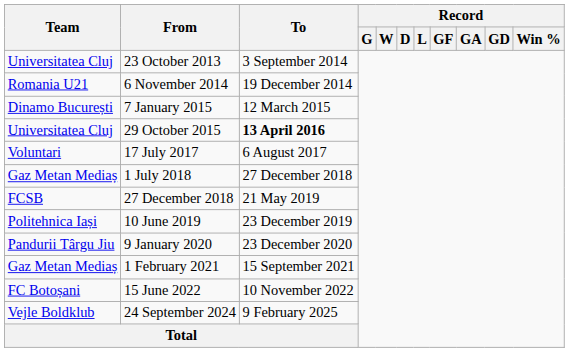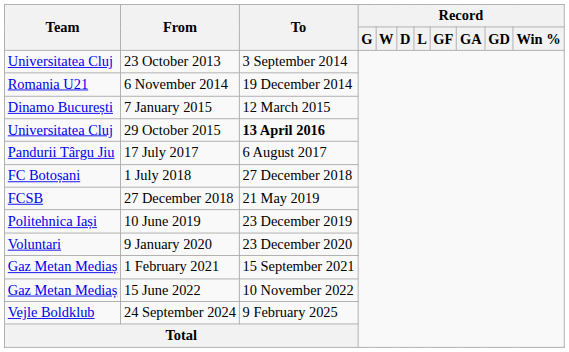17 July 2017 | Team: Voluntari -> Pandurii Târgu Jiu
1 July 2018 | Team: Gaz Metan Mediaș -> FC Botoșani
9 January 2020 | Team: Pandurii Târgu Jiu -> Voluntari
15 June 2022 | Team: FC Botoșani -> Gaz Metan Mediaș
